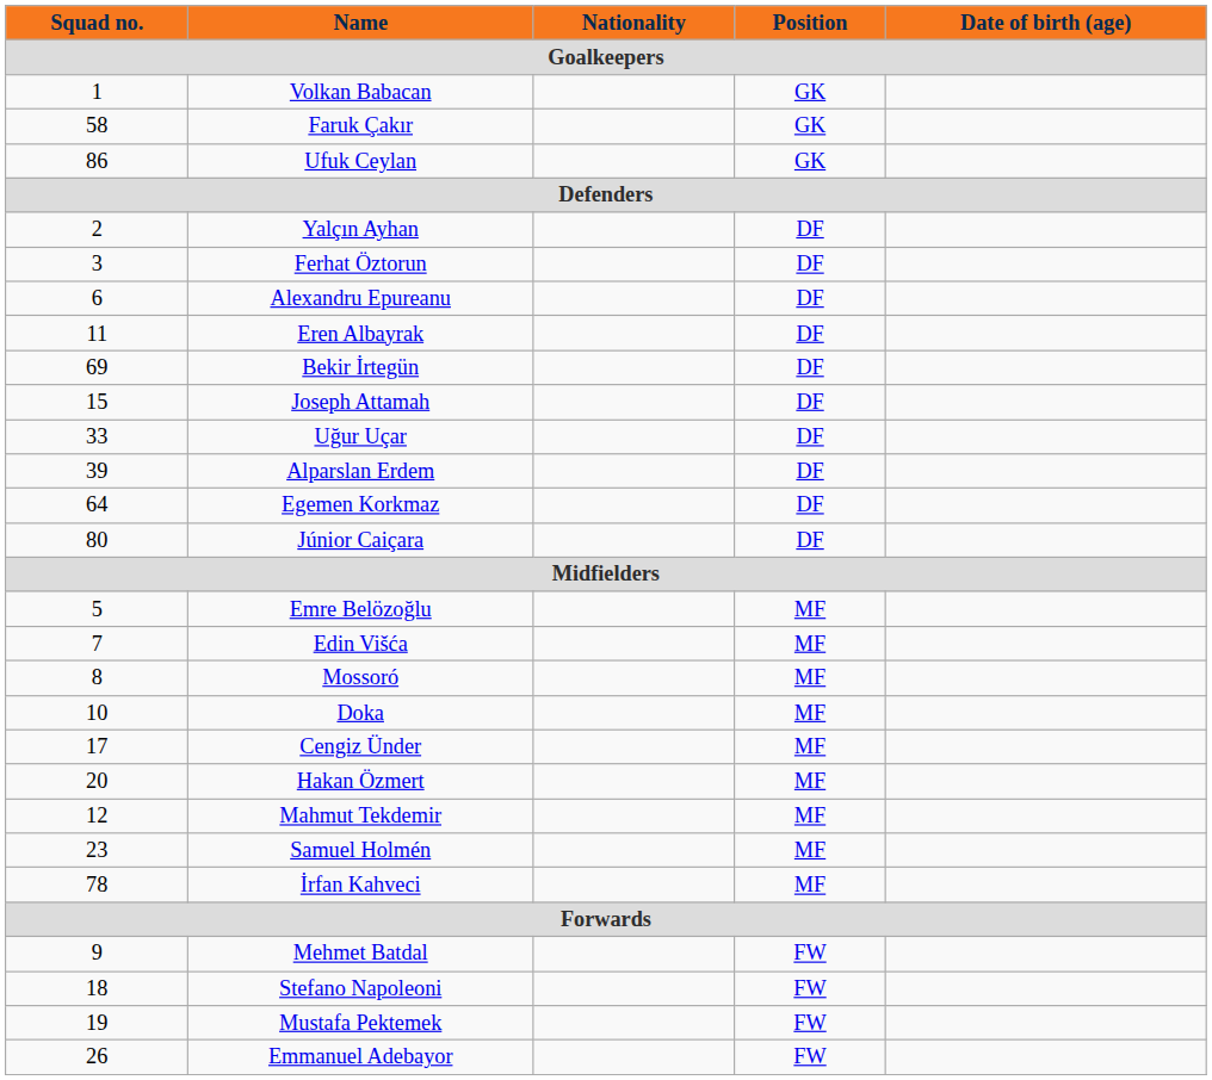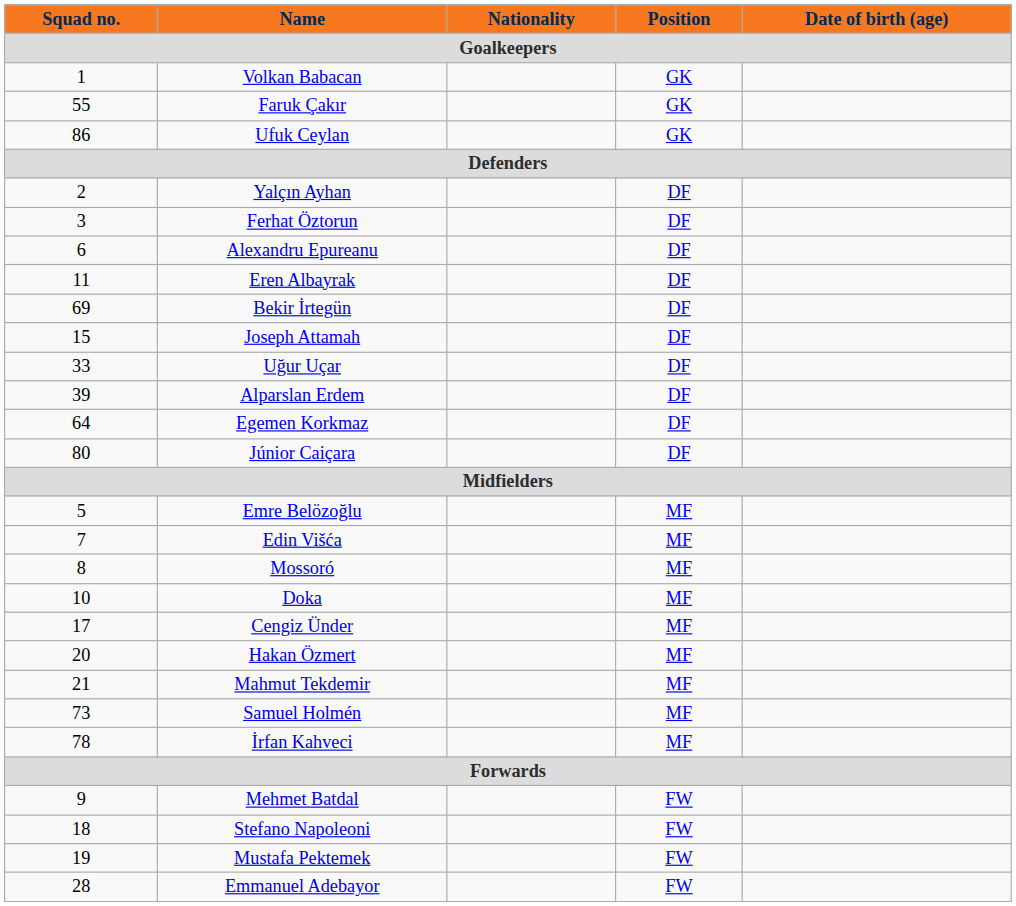Faruk Çakır | Squad no. / Goalkeepers: 58 -> 55
Mahmut Tekdemir | Squad no. / Goalkeepers: 12 -> 21
Samuel Holmén | Squad no. / Goalkeepers: 23 -> 73
Emmanuel Adebayor | Squad no. / Goalkeepers: 26 -> 28
